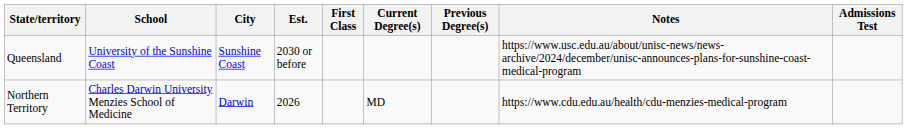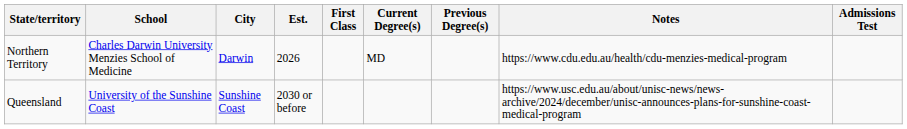rows swapped: Northern Territory <-> Queensland
